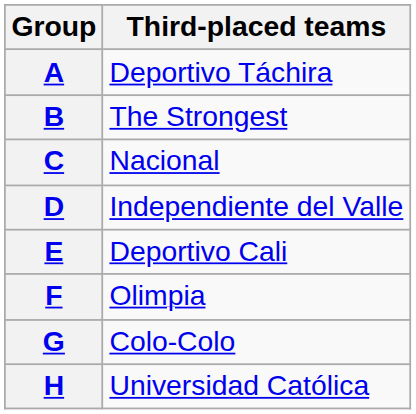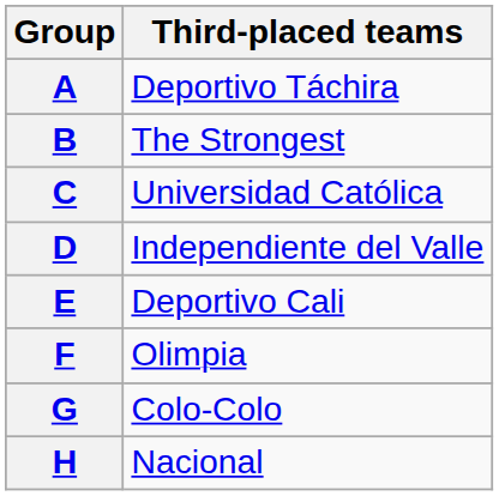C | Third-placed teams: Nacional -> Universidad Católica
H | Third-placed teams: Universidad Católica -> Nacional
